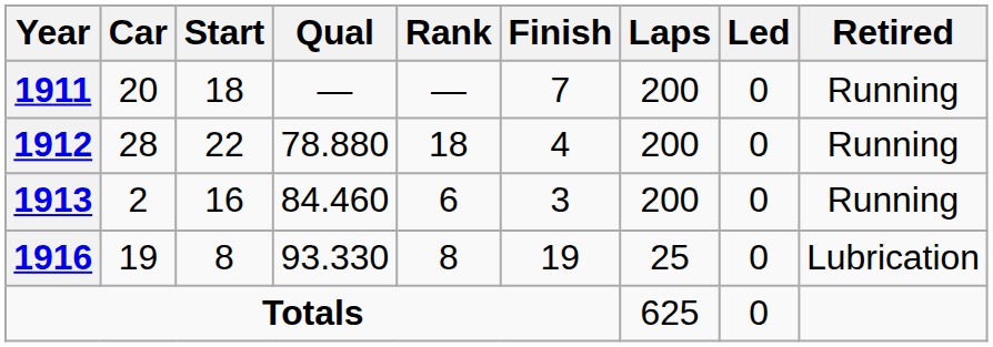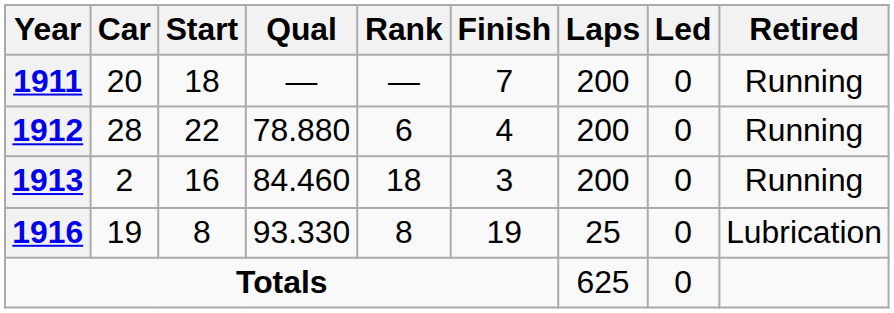1912 | Rank: 18 -> 6
1913 | Rank: 6 -> 18
